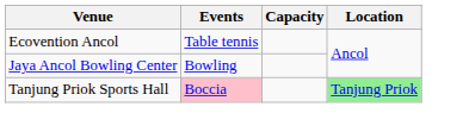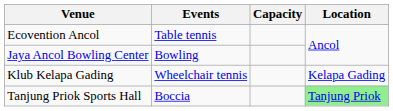+ row: Klub Kelapa Gading | Wheelchair tennis | Kelapa Gading
Tanjung Priok Sports Hall | Events: pink background -> no background
